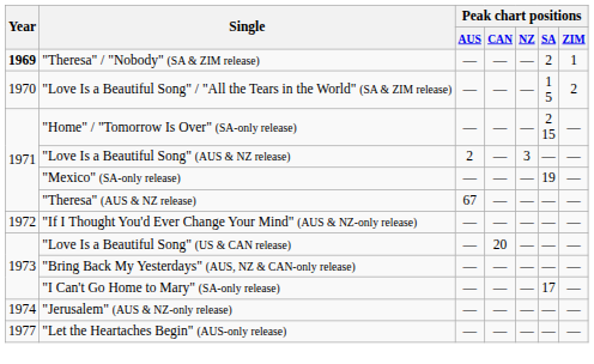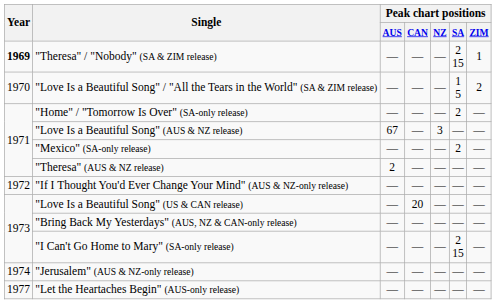"Theresa" / "Nobody" (SA & ZIM release) | Peak chart positions / SA: 2 -> 2 15
"Home" / "Tomorrow Is Over" (SA-only release) | Peak chart positions / SA: 2 15 -> 2
"Love Is a Beautiful Song" (AUS & NZ release) | Peak chart positions / AUS: 2 -> 67
"Mexico" (SA-only release) | Peak chart positions / SA: 19 -> 2
"Theresa" (AUS & NZ release) | Peak chart positions / AUS: 67 -> 2
"I Can't Go Home to Mary" (SA-only release) | Peak chart positions / SA: 17 -> 2 15
